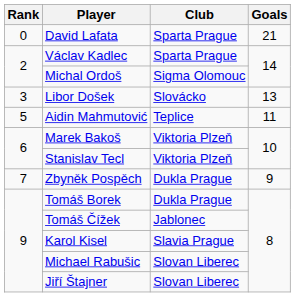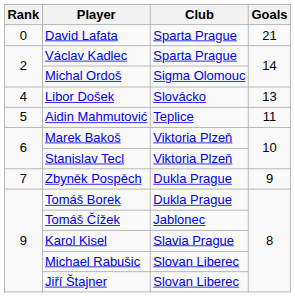Libor Došek | Rank: 3 -> 4
